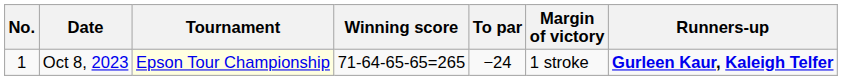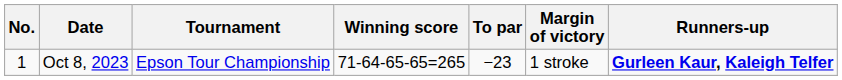Oct 8, 2023 | Tournament: lightyellow background -> no background
Oct 8, 2023 | To par: −24 -> −23
